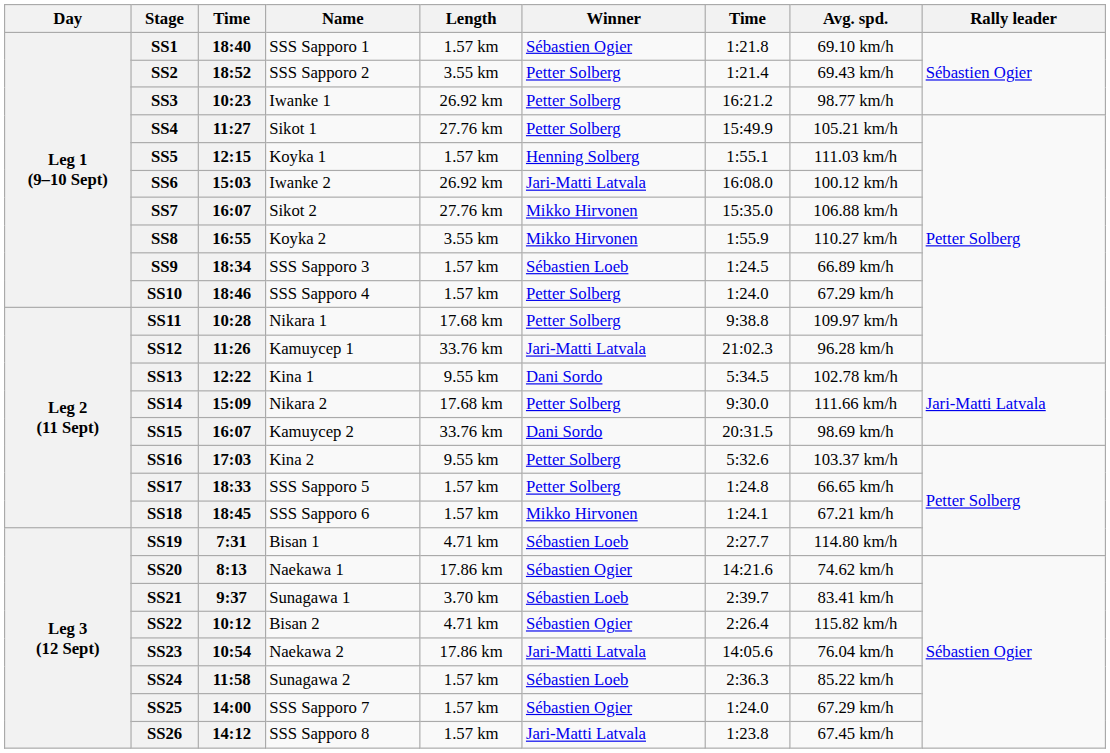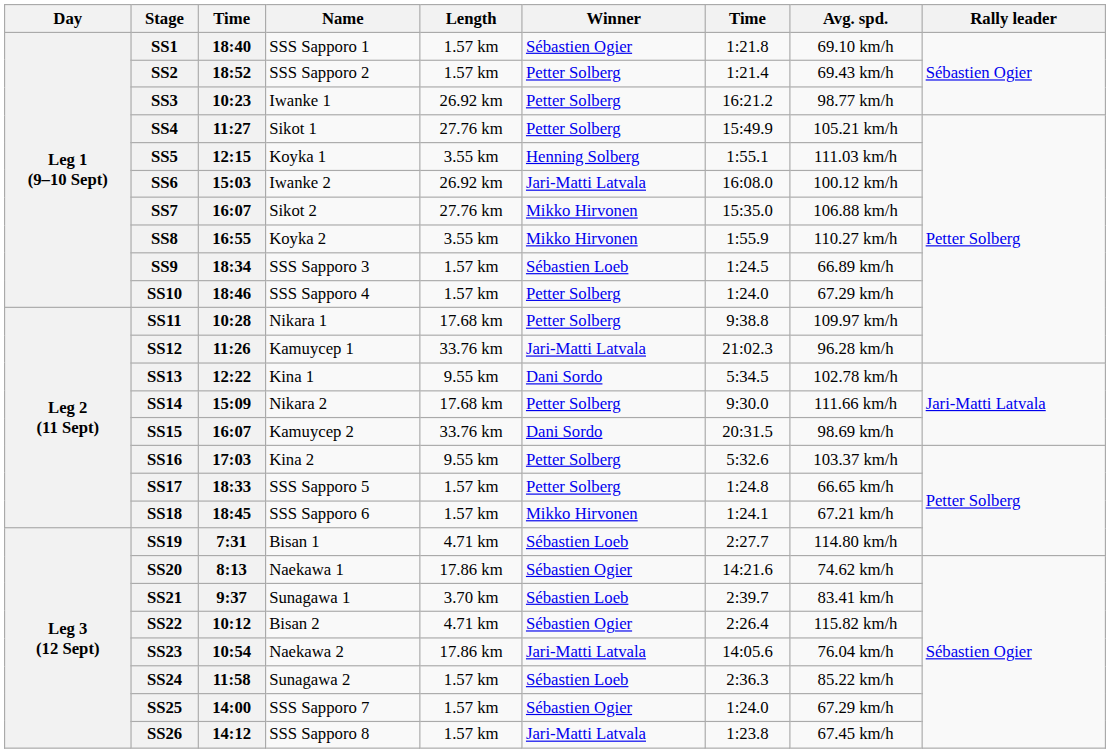SS2 | Length: 3.55 km -> 1.57 km
SS5 | Length: 1.57 km -> 3.55 km
